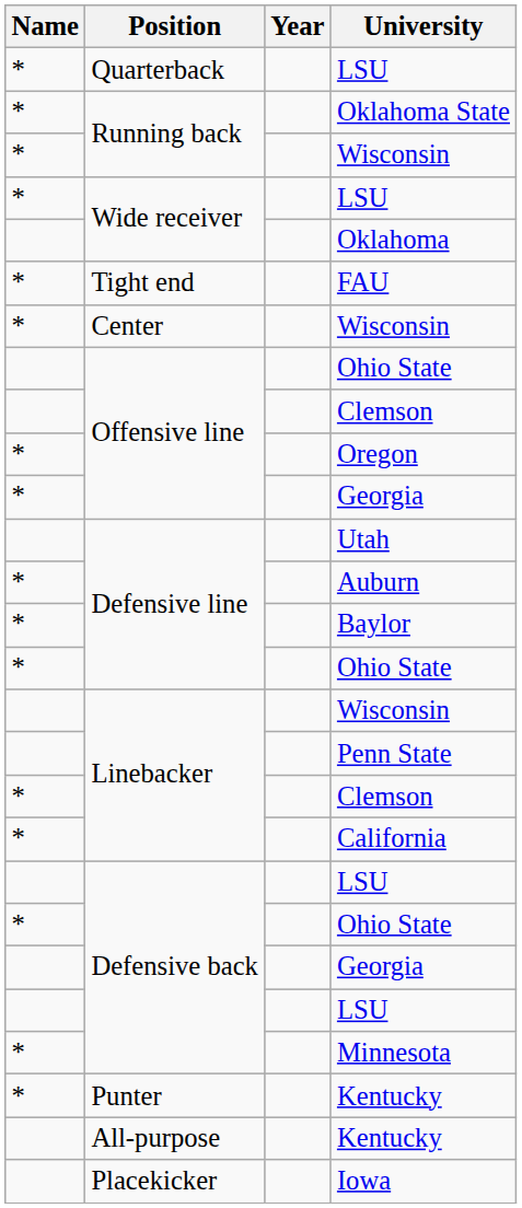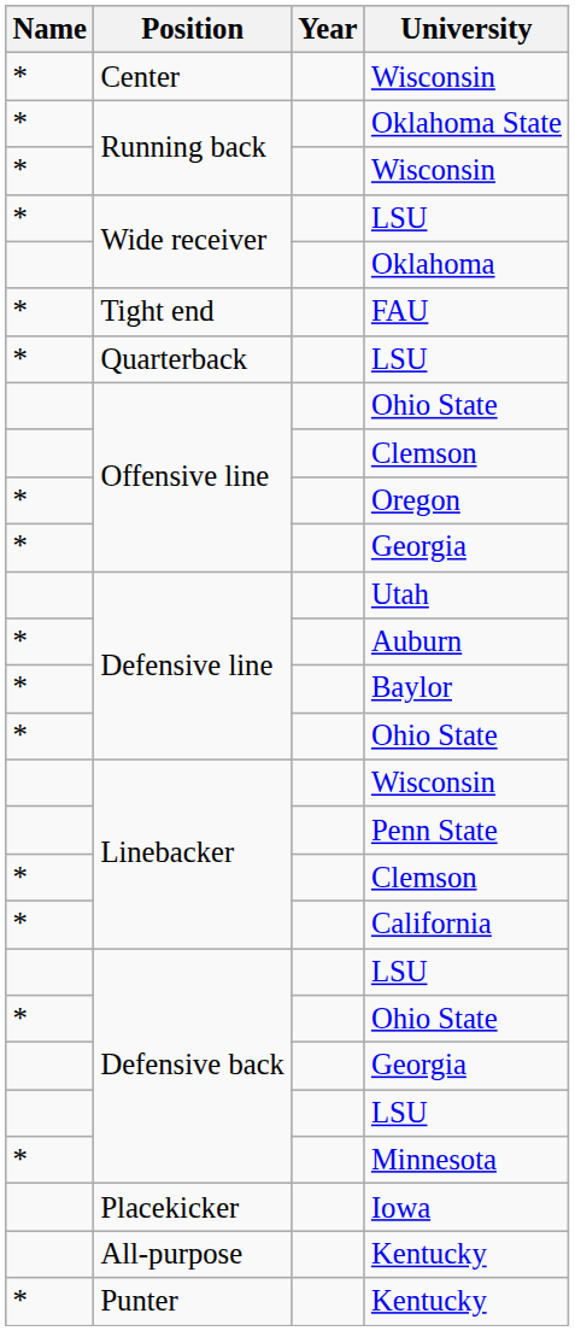rows swapped: Quarterback / LSU <-> Center / Wisconsin
rows swapped: Punter / Kentucky <-> Iowa
